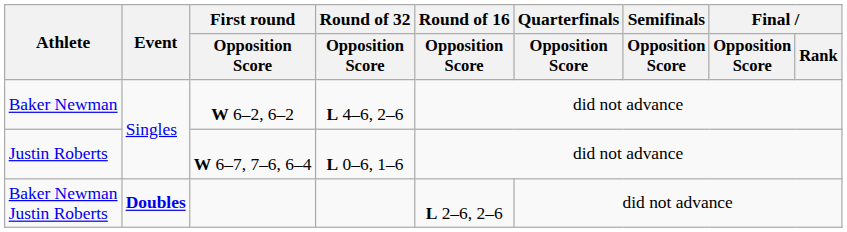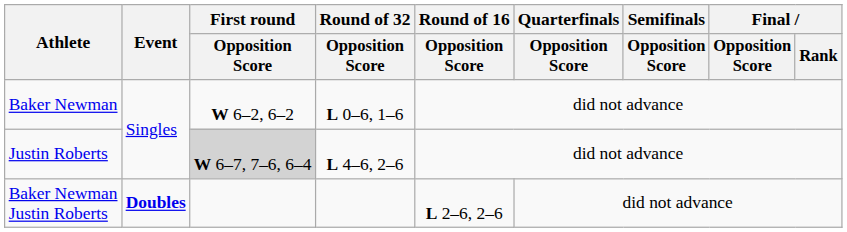Baker Newman | Round of 32 / Opposition Score: L 4–6, 2–6 -> L 0–6, 1–6
Justin Roberts | First round / Opposition Score: no background -> lightgrey background
Justin Roberts | Round of 32 / Opposition Score: L 0–6, 1–6 -> L 4–6, 2–6
